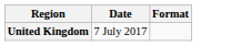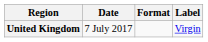+ column: Label | Virgin
